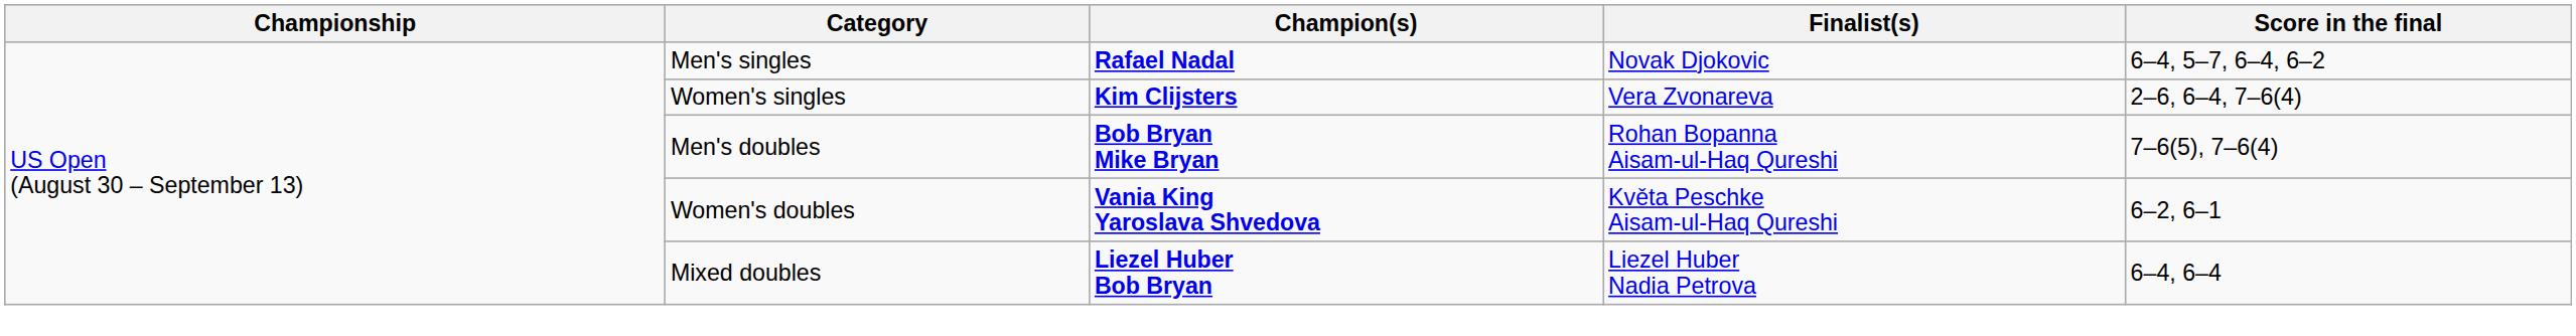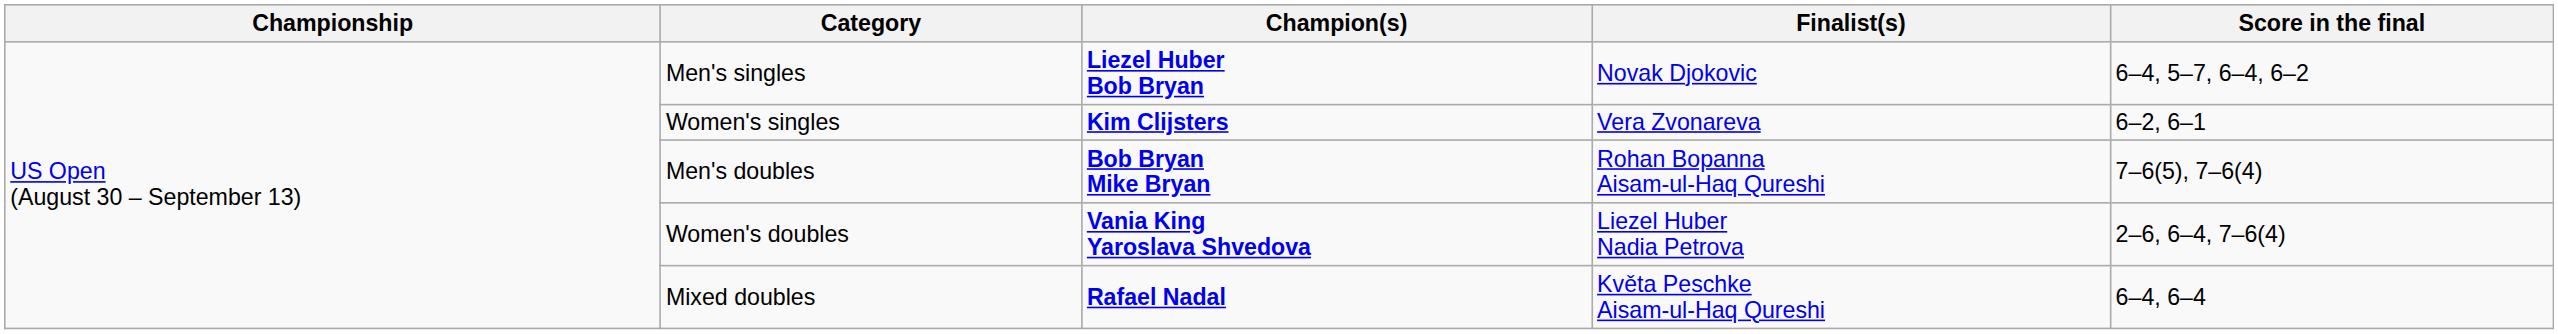Men's singles | Champion(s): Rafael Nadal -> Liezel Huber Bob Bryan
Women's singles | Score in the final: 2–6, 6–4, 7–6(4) -> 6–2, 6–1
Women's doubles | Finalist(s): Květa Peschke Aisam-ul-Haq Qureshi -> Liezel Huber Nadia Petrova
Women's doubles | Score in the final: 6–2, 6–1 -> 2–6, 6–4, 7–6(4)
Mixed doubles | Champion(s): Liezel Huber Bob Bryan -> Rafael Nadal
Mixed doubles | Finalist(s): Liezel Huber Nadia Petrova -> Květa Peschke Aisam-ul-Haq Qureshi
